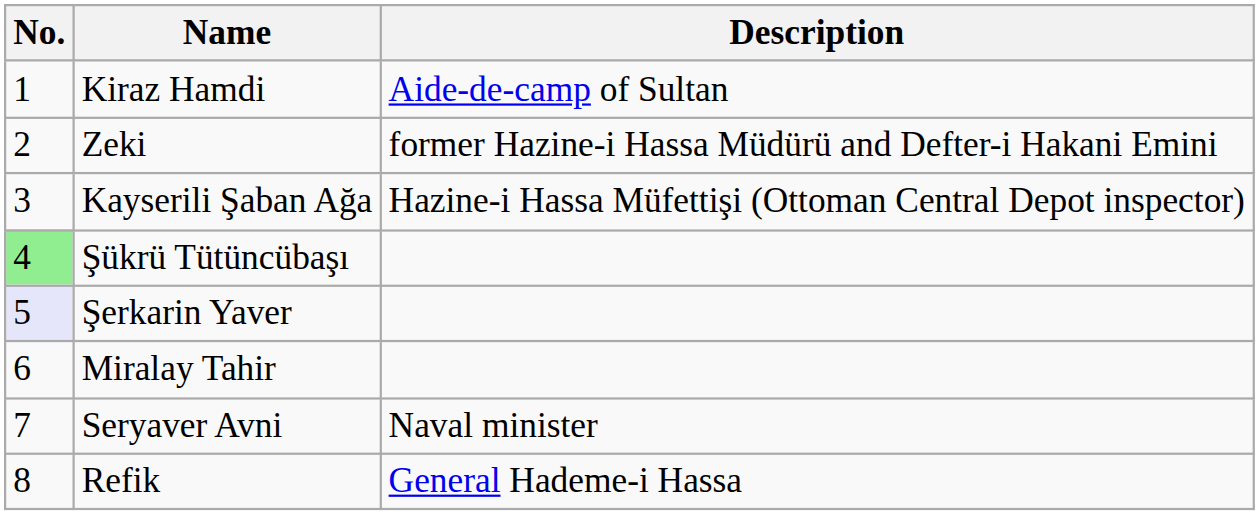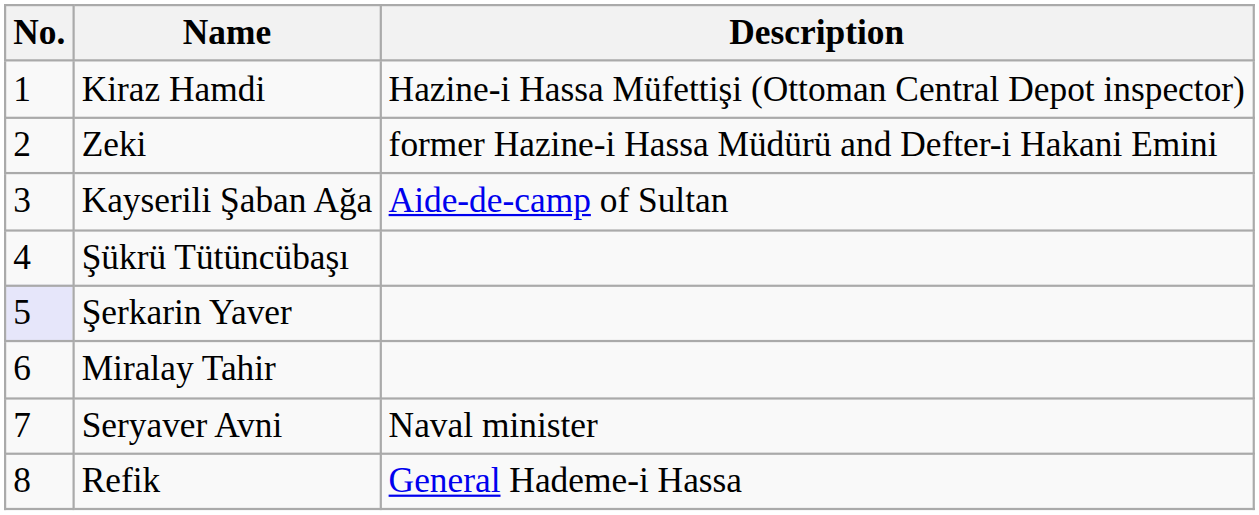Kiraz Hamdi | Description: Aide-de-camp of Sultan -> Hazine-i Hassa Müfettişi (Ottoman Central Depot inspector)
Kayserili Şaban Ağa | Description: Hazine-i Hassa Müfettişi (Ottoman Central Depot inspector) -> Aide-de-camp of Sultan
Şükrü Tütüncübaşı | No.: lightgreen background -> no background
